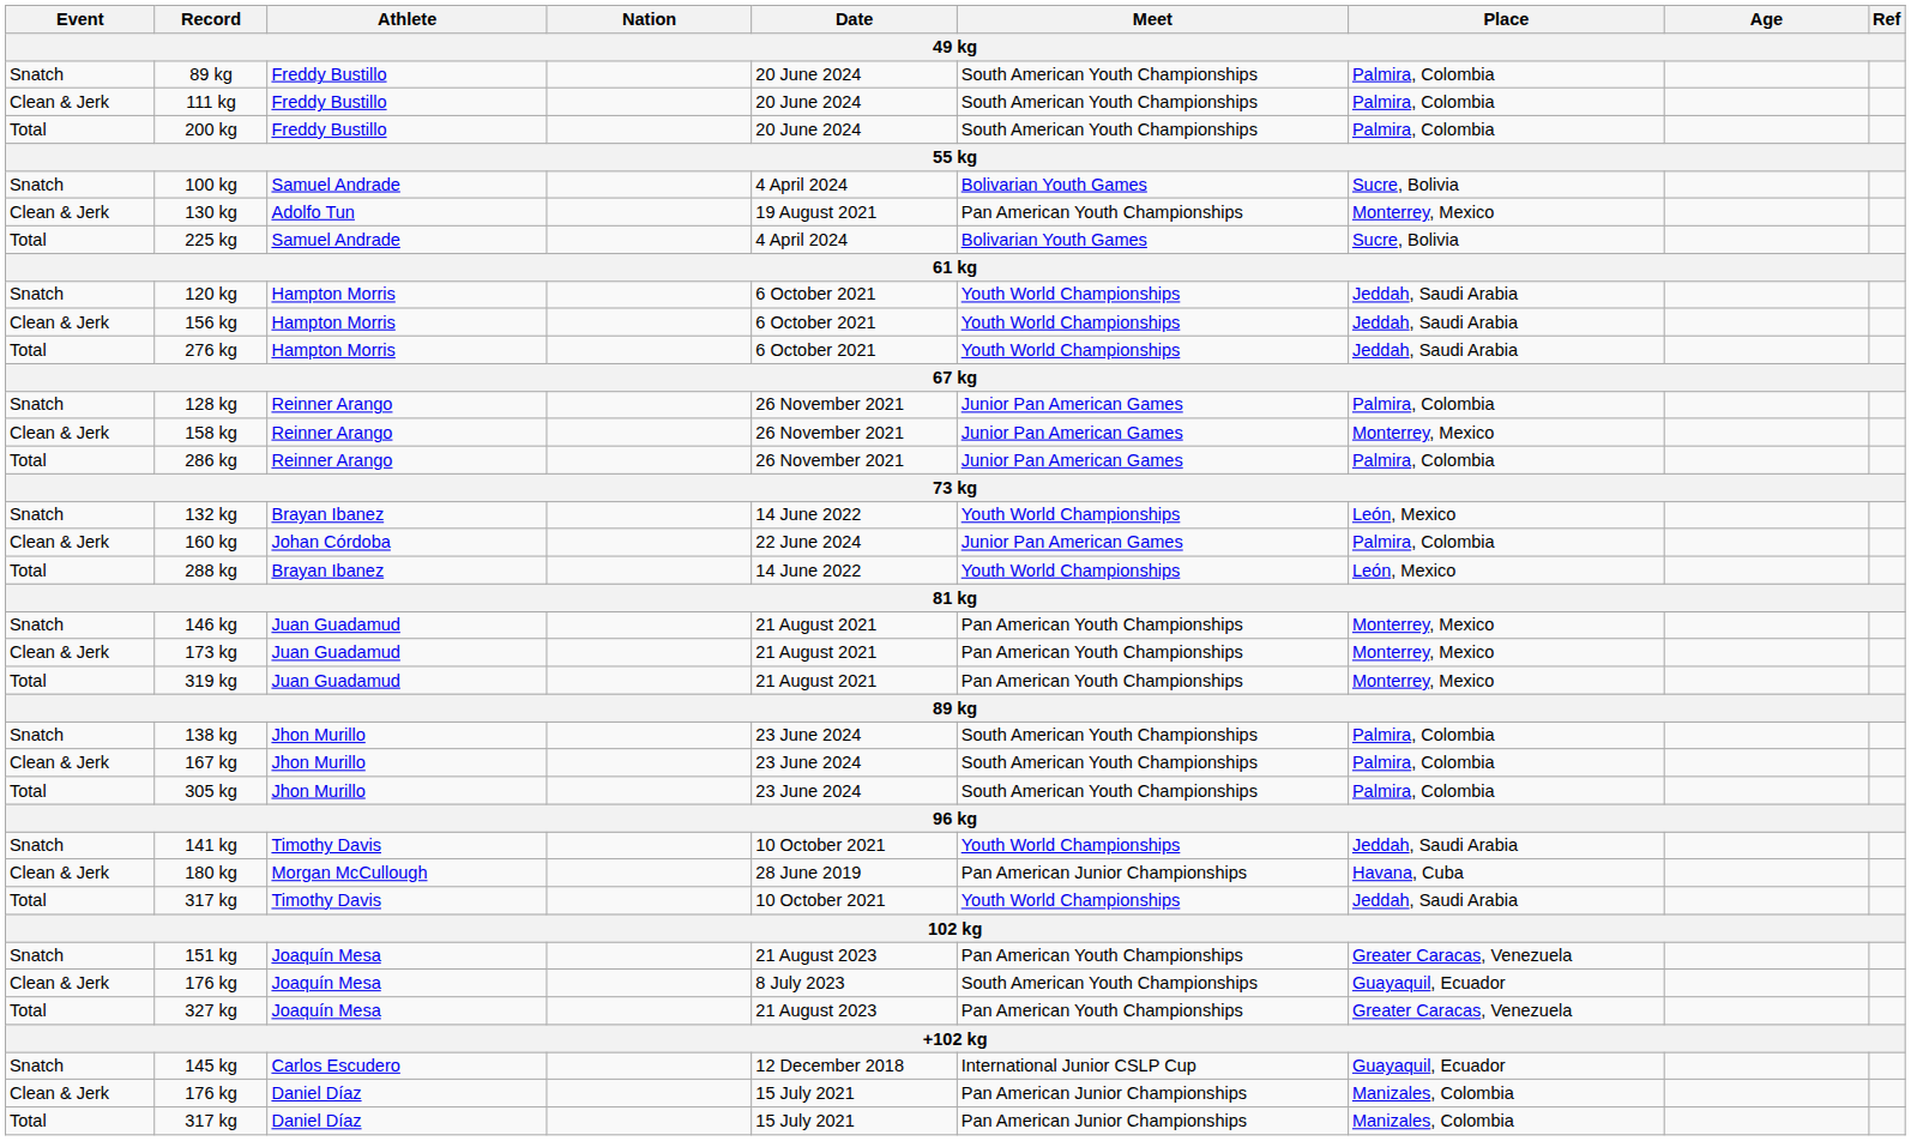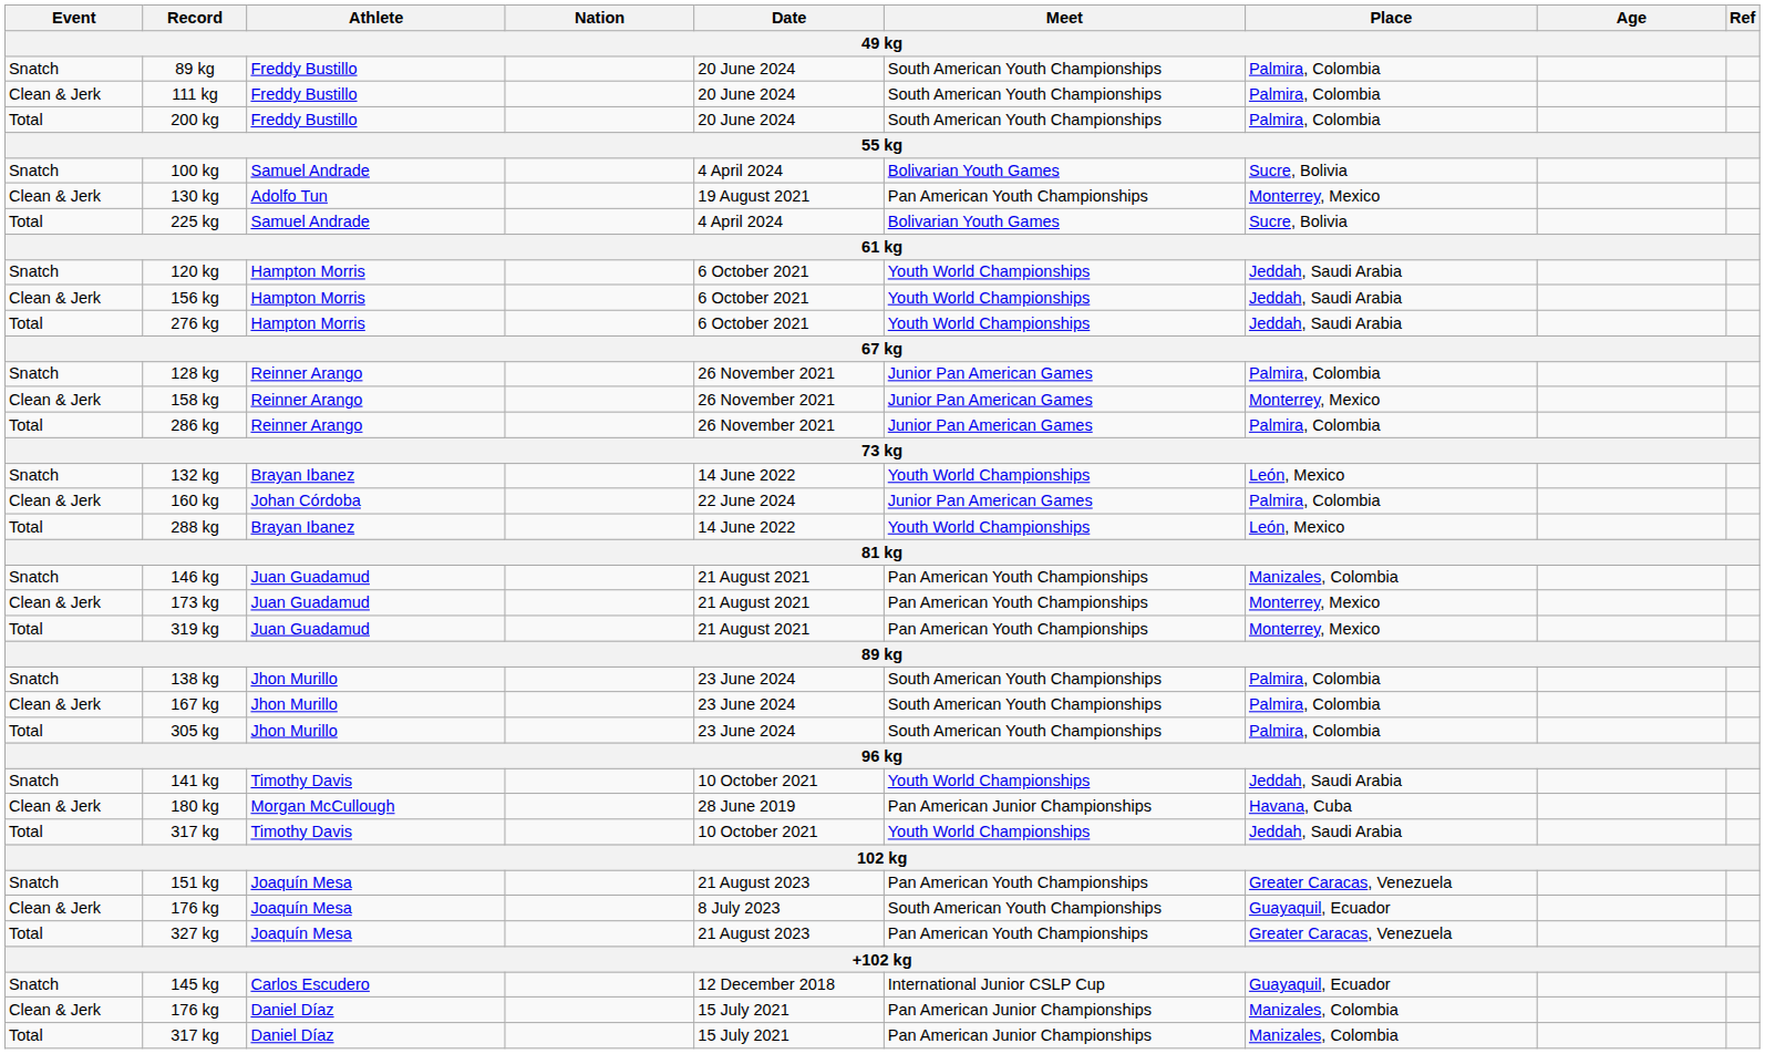146 kg | Place: Monterrey, Mexico -> Manizales, Colombia
